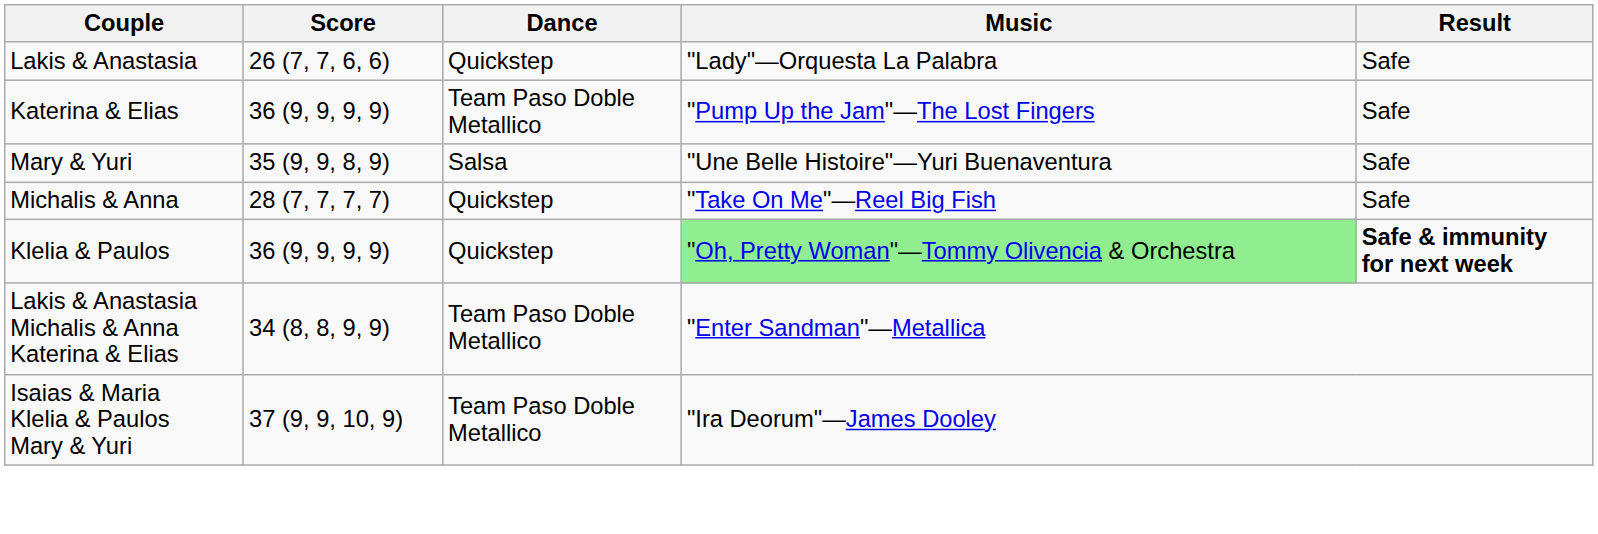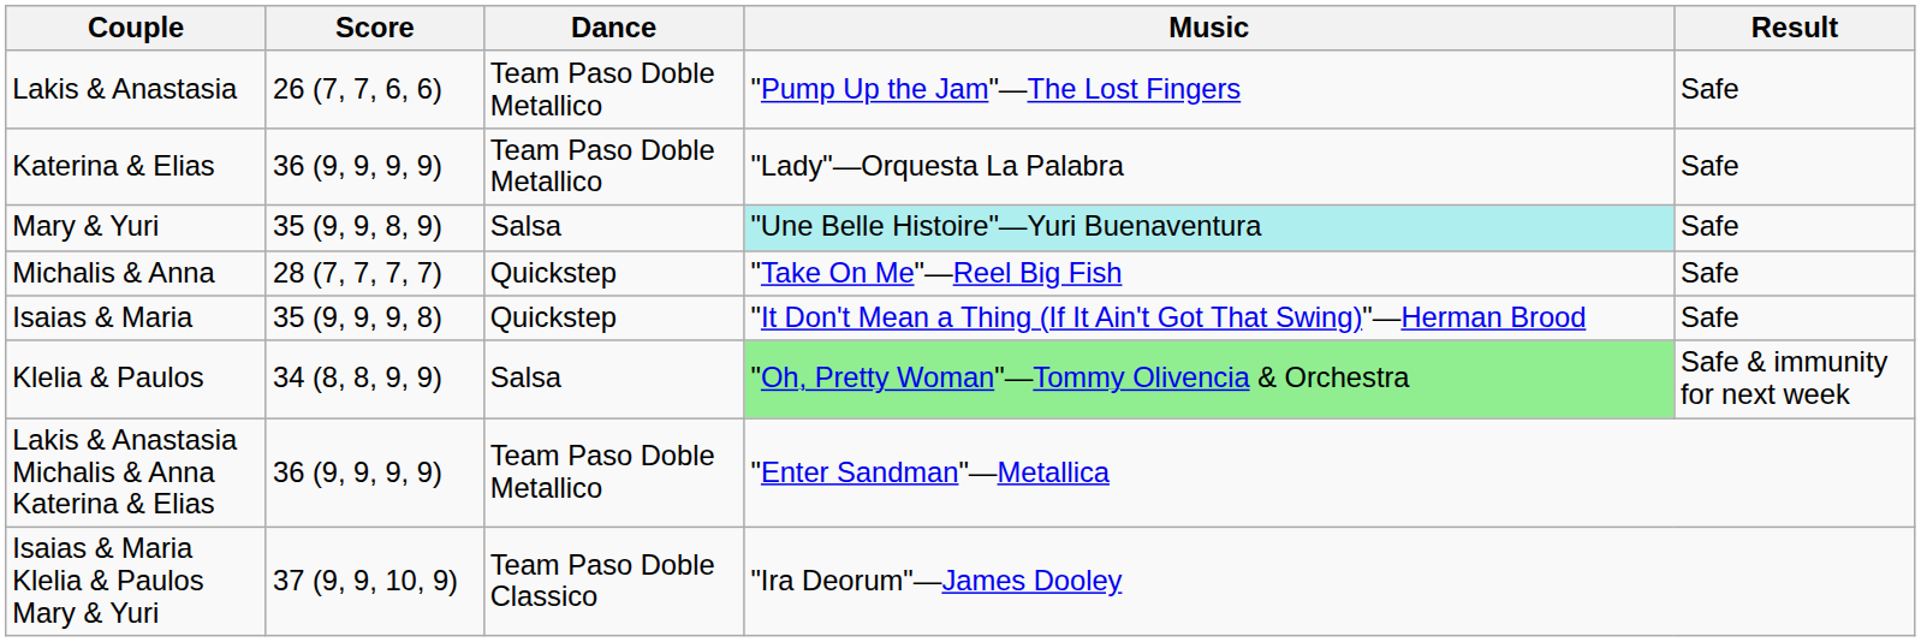Lakis & Anastasia | Dance: Quickstep -> Team Paso Doble Metallico
Lakis & Anastasia | Music: "Lady"—Orquesta La Palabra -> "Pump Up the Jam"—The Lost Fingers
Katerina & Elias | Music: "Pump Up the Jam"—The Lost Fingers -> "Lady"—Orquesta La Palabra
Mary & Yuri | Music: no background -> paleturquoise background
+ row: Isaias & Maria | 35 (9, 9, 9, 8) | Quickstep | "It Don't Mean a Thing (If It Ain't Got That Swing)"—Herman Brood | Safe
Klelia & Paulos | Score: 36 (9, 9, 9, 9) -> 34 (8, 8, 9, 9)
Klelia & Paulos | Dance: Quickstep -> Salsa
Klelia & Paulos | Result: bold -> normal
Lakis & Anastasia Michalis & Anna Katerina & Elias | Score: 34 (8, 8, 9, 9) -> 36 (9, 9, 9, 9)
Isaias & Maria Klelia & Paulos Mary & Yuri | Dance: Team Paso Doble Metallico -> Team Paso Doble Classico
